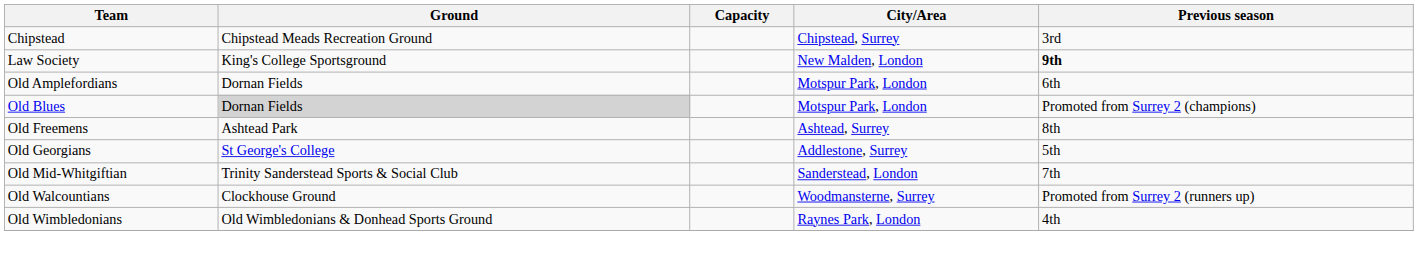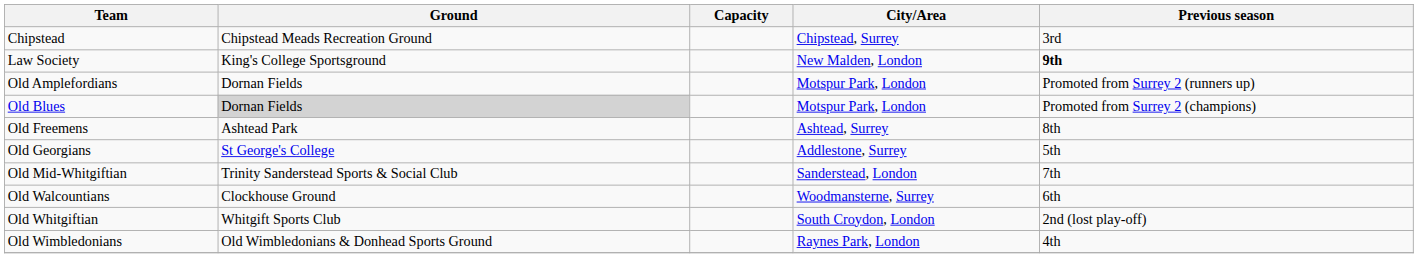Old Amplefordians | Previous season: 6th -> Promoted from Surrey 2 (runners up)
Old Walcountians | Previous season: Promoted from Surrey 2 (runners up) -> 6th
+ row: Old Whitgiftian | Whitgift Sports Club | South Croydon, London | 2nd (lost play-off)
